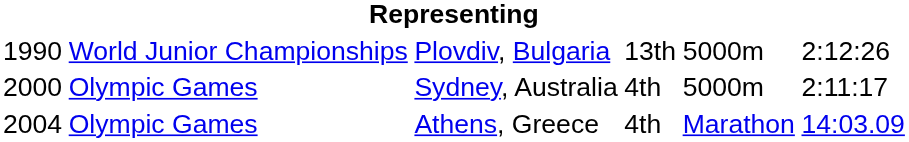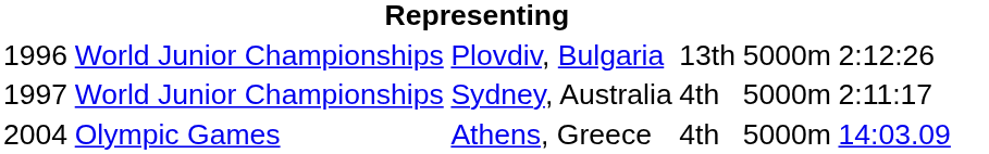Plovdiv, Bulgaria | column 1: 1990 -> 1996
Sydney, Australia | column 1: 2000 -> 1997
Sydney, Australia | column 2: Olympic Games -> World Junior Championships
Athens, Greece | column 5: Marathon -> 5000m
